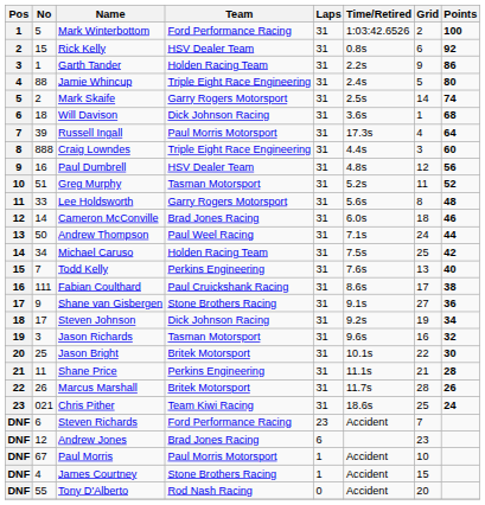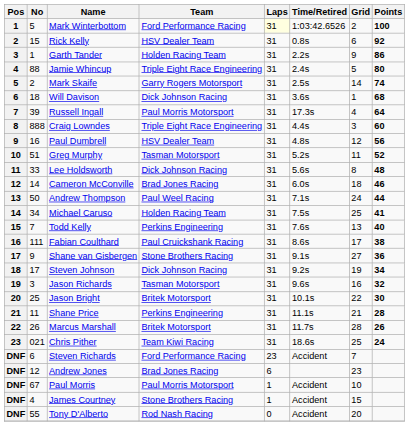Mark Winterbottom | Laps: no background -> lightyellow background
Lee Holdsworth | Team: Garry Rogers Motorsport -> Dick Johnson Racing
Michael Caruso | Points: 42 -> 41
